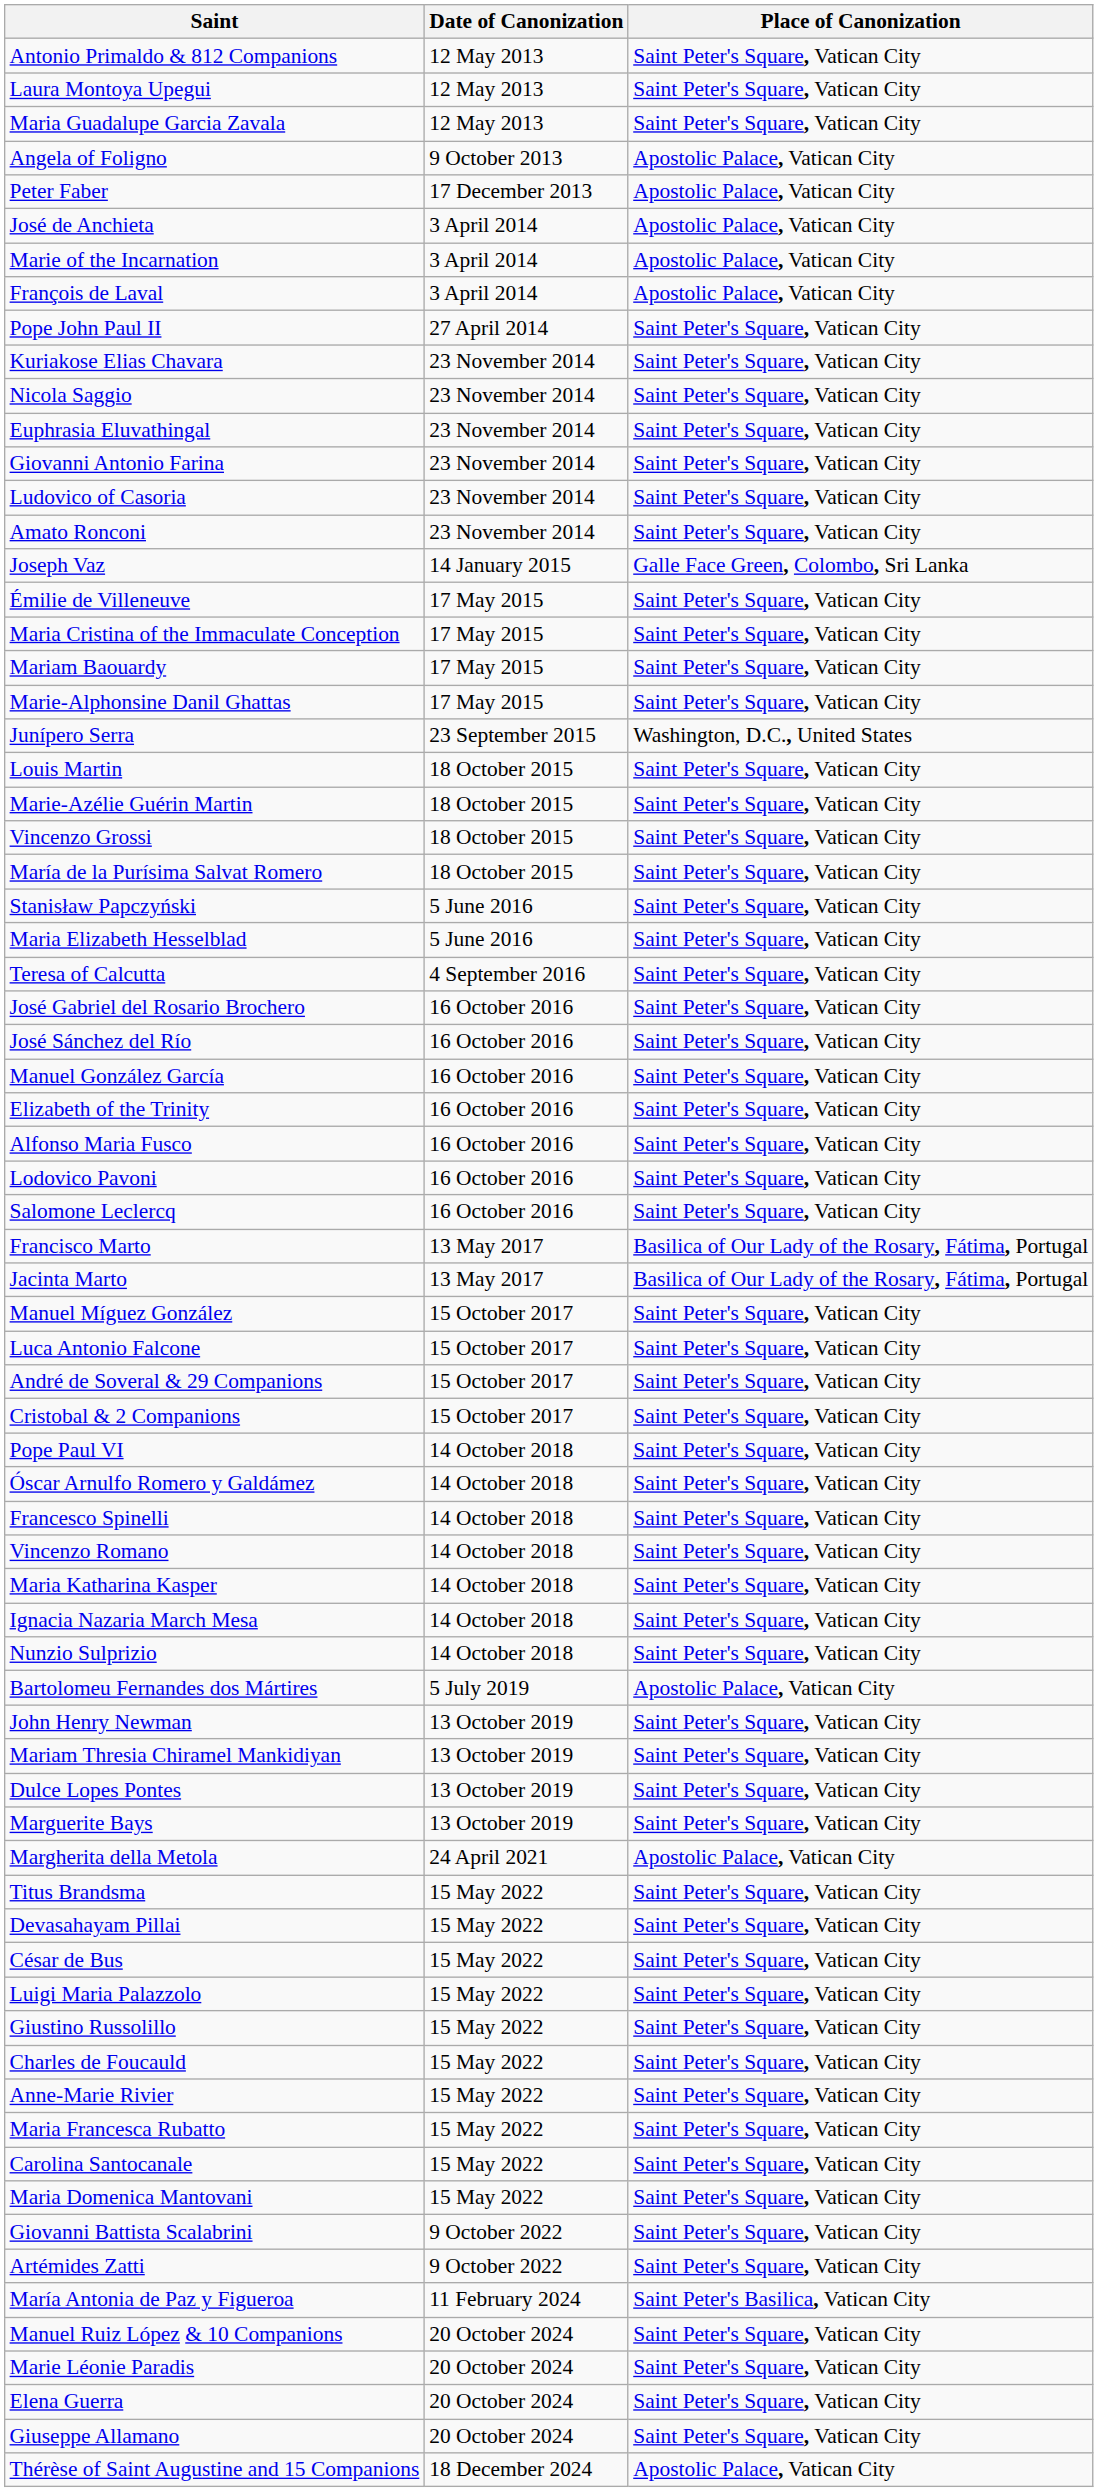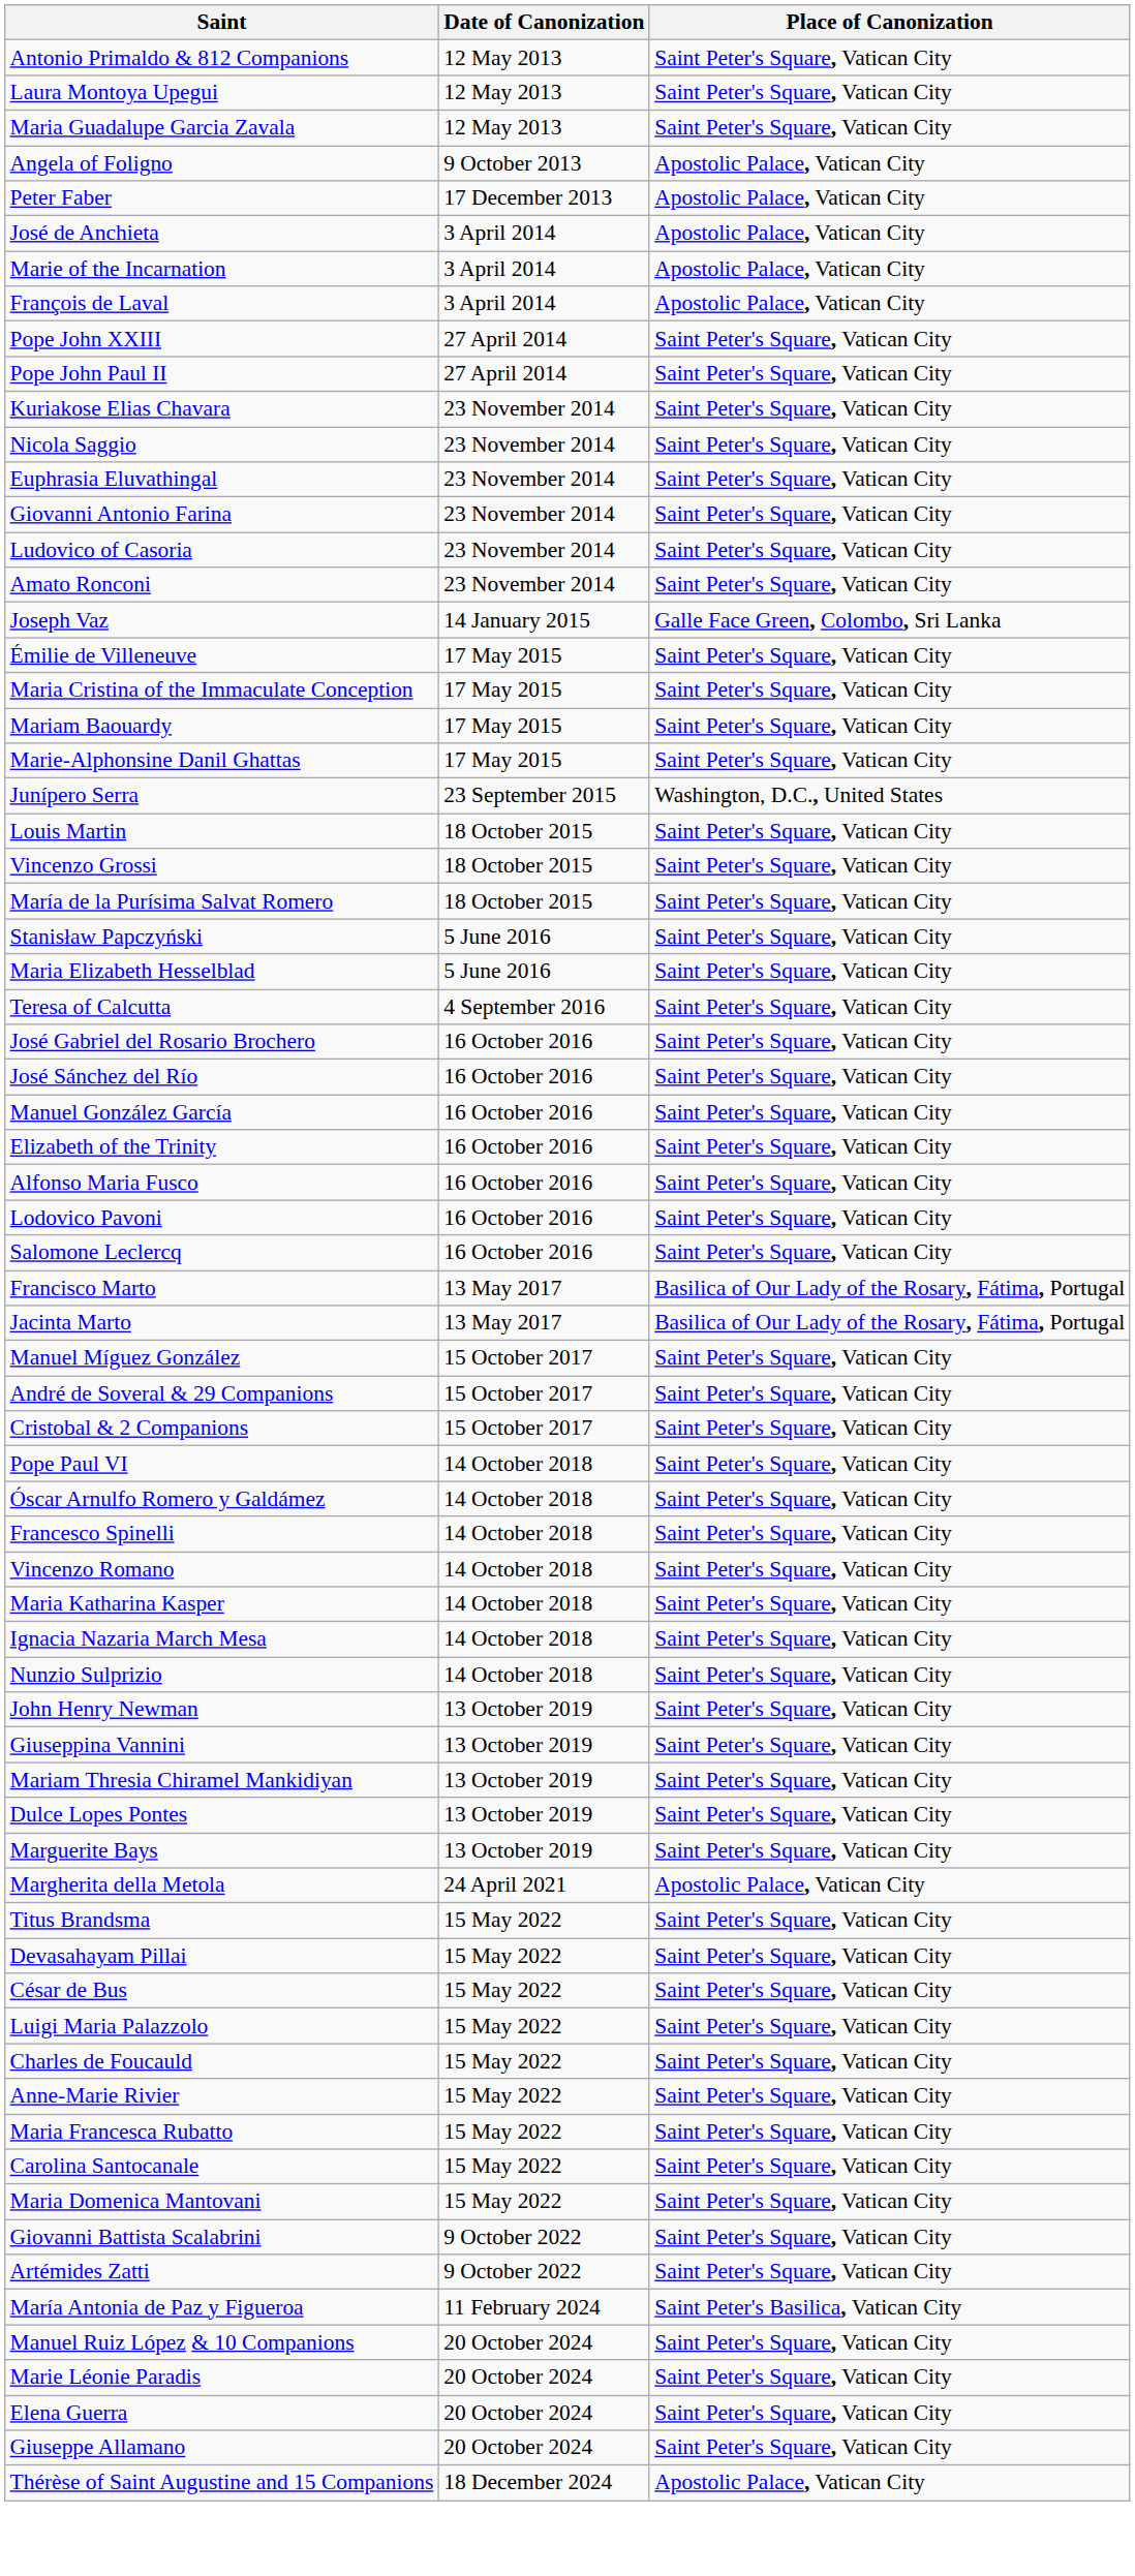+ row: Pope John XXIII | 27 April 2014 | Saint Peter's Square, Vatican City
- row: Marie-Azélie Guérin Martin | 18 October 2015 | Saint Peter's Square, Vatican City
- row: Luca Antonio Falcone | 15 October 2017 | Saint Peter's Square, Vatican City
- row: Bartolomeu Fernandes dos Mártires | 5 July 2019 | Apostolic Palace, Vatican City
+ row: Giuseppina Vannini | 13 October 2019 | Saint Peter's Square, Vatican City
- row: Giustino Russolillo | 15 May 2022 | Saint Peter's Square, Vatican City
